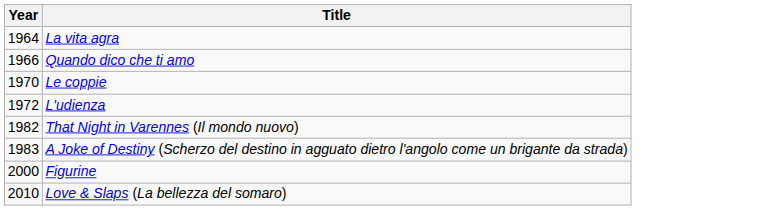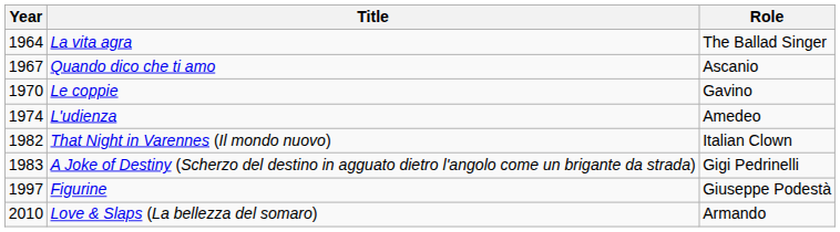+ column: Role | The Ballad Singer | Ascanio | Gavino | Amedeo | Italian Clown | Gigi Pedrinelli | Giuseppe Podestà | Armando
Quando dico che ti amo | Year: 1966 -> 1967
L'udienza | Year: 1972 -> 1974
Figurine | Year: 2000 -> 1997
